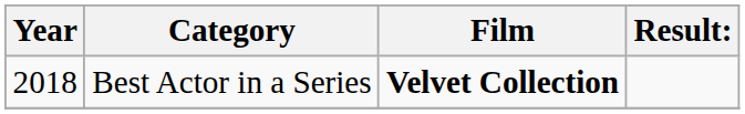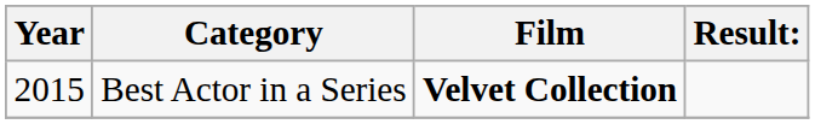Best Actor in a Series | Year: 2018 -> 2015
